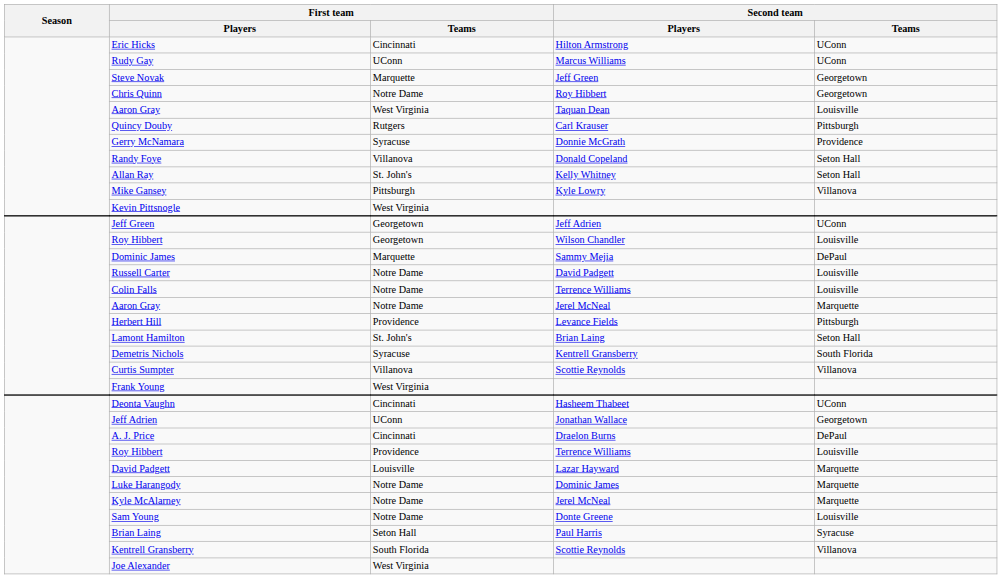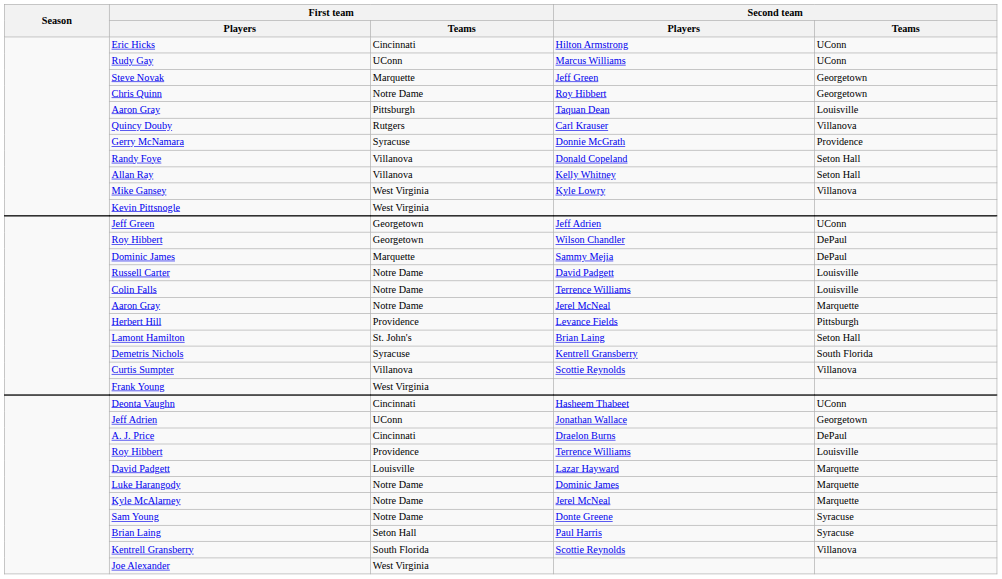Aaron Gray / Taquan Dean | First team / Teams: West Virginia -> Pittsburgh
Quincy Douby | Second team / Teams: Pittsburgh -> Villanova
Allan Ray | First team / Teams: St. John's -> Villanova
Mike Gansey | First team / Teams: Pittsburgh -> West Virginia
Roy Hibbert / Wilson Chandler | Second team / Teams: Louisville -> DePaul
Sam Young | Second team / Teams: Louisville -> Syracuse
